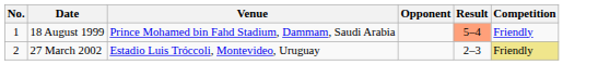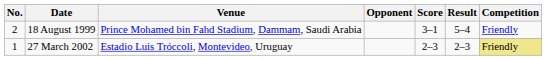+ column: Score | 3–1 | 2–3
18 August 1999 | No.: 1 -> 2
18 August 1999 | Result: lightsalmon background -> no background
27 March 2002 | No.: 2 -> 1
